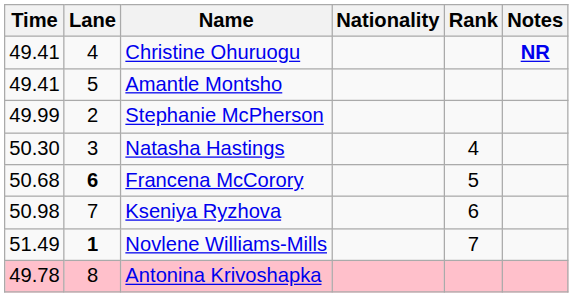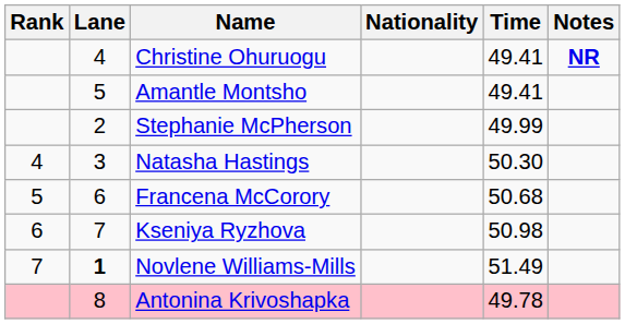columns swapped: Rank <-> Time
Francena McCorory | Lane: bold -> normal
